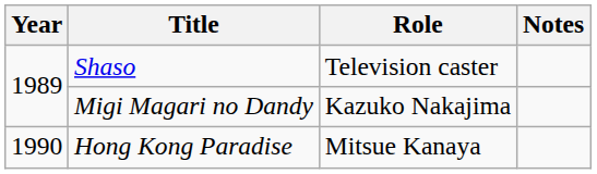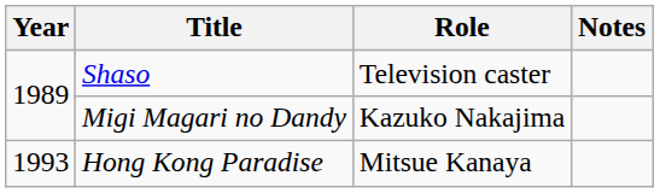Hong Kong Paradise | Year: 1990 -> 1993
